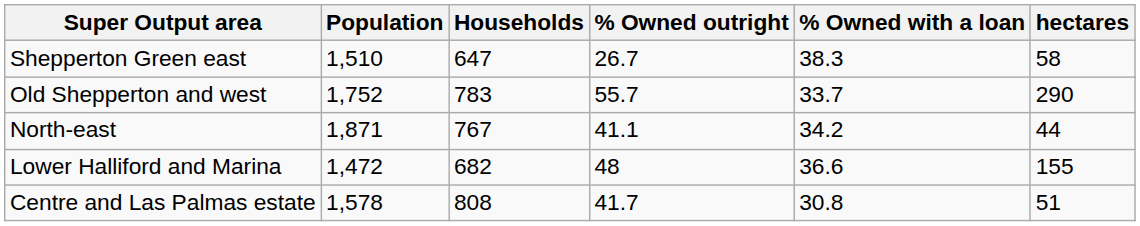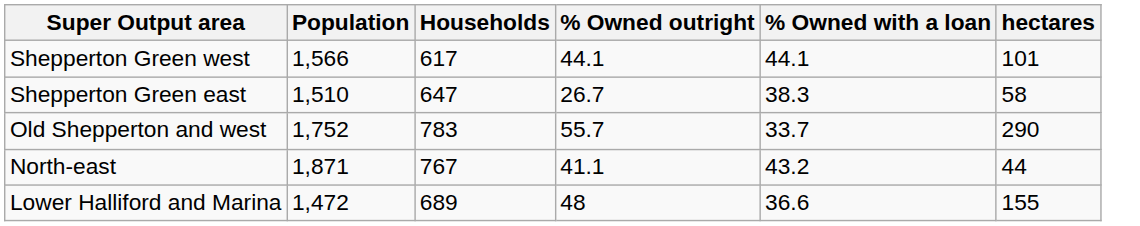+ row: Shepperton Green west | 1,566 | 617 | 44.1 | 44.1 | 101
North-east | % Owned with a loan: 34.2 -> 43.2
Lower Halliford and Marina | Households: 682 -> 689
- row: Centre and Las Palmas estate | 1,578 | 808 | 41.7 | 30.8 | 51
